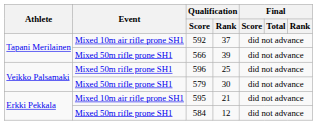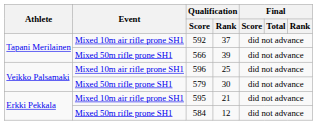596 | Event: Mixed 50m rifle prone SH1 -> Mixed 10m air rifle prone SH1
